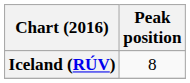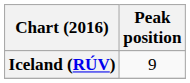Iceland (RÚV) | Peak position: 8 -> 9
